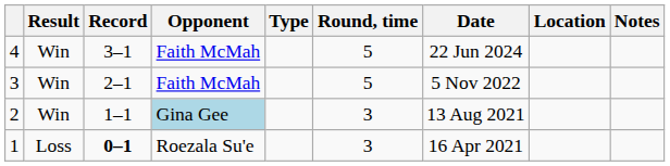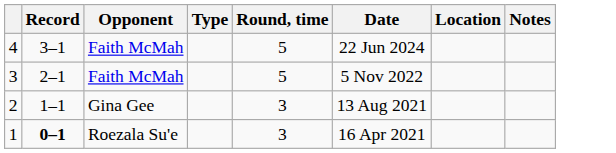- column: Result | Win | Win | Win | Loss
2 | Opponent: lightblue background -> no background
